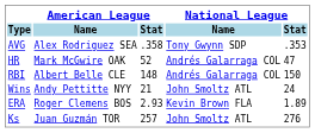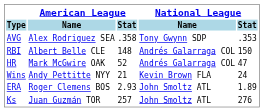rows swapped: HR <-> RBI
Wins | National League / Name: John Smoltz ATL -> Kevin Brown FLA
ERA | National League / Name: Kevin Brown FLA -> John Smoltz ATL
